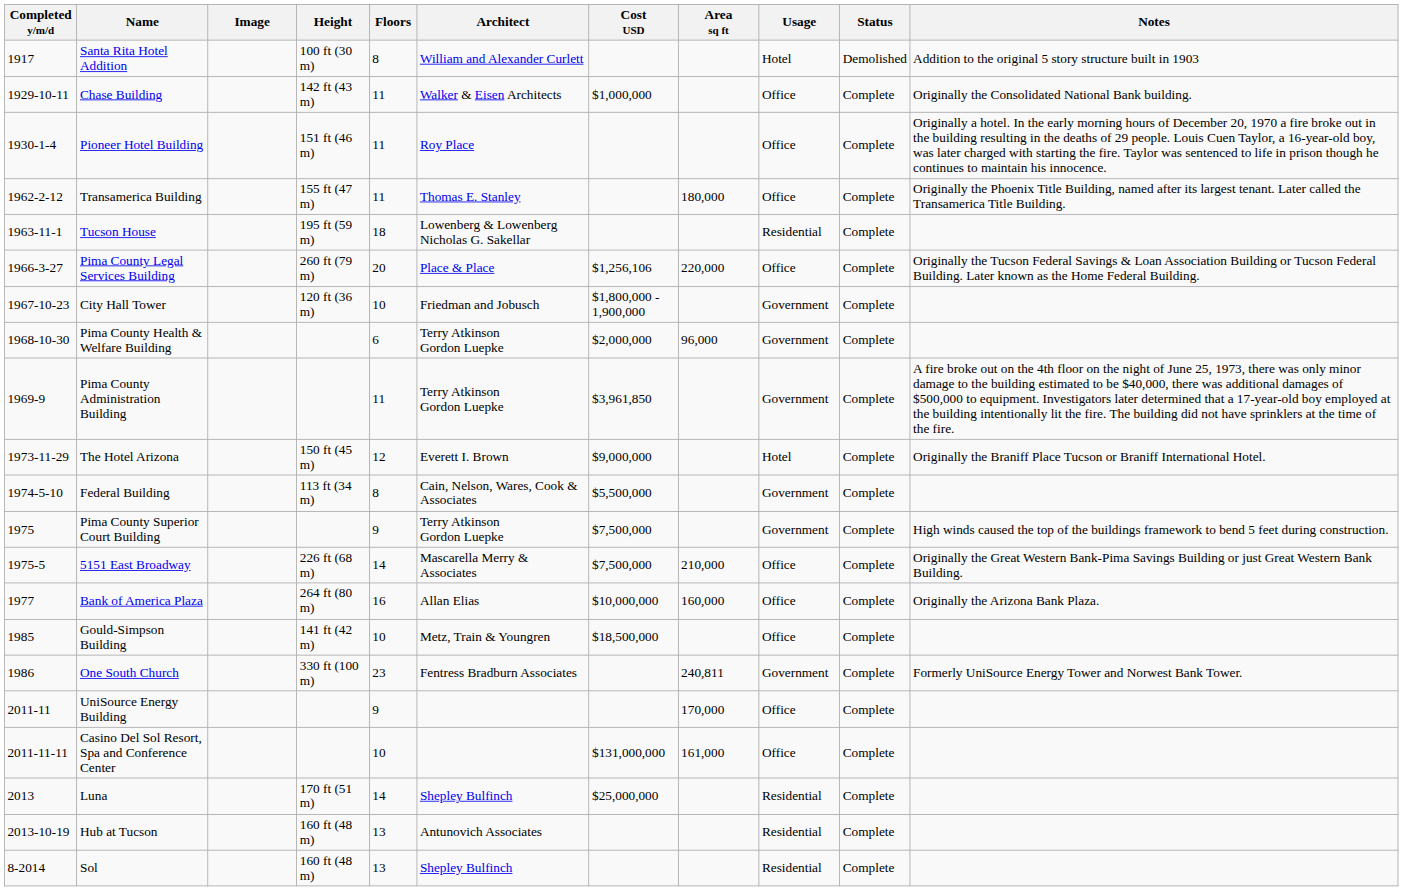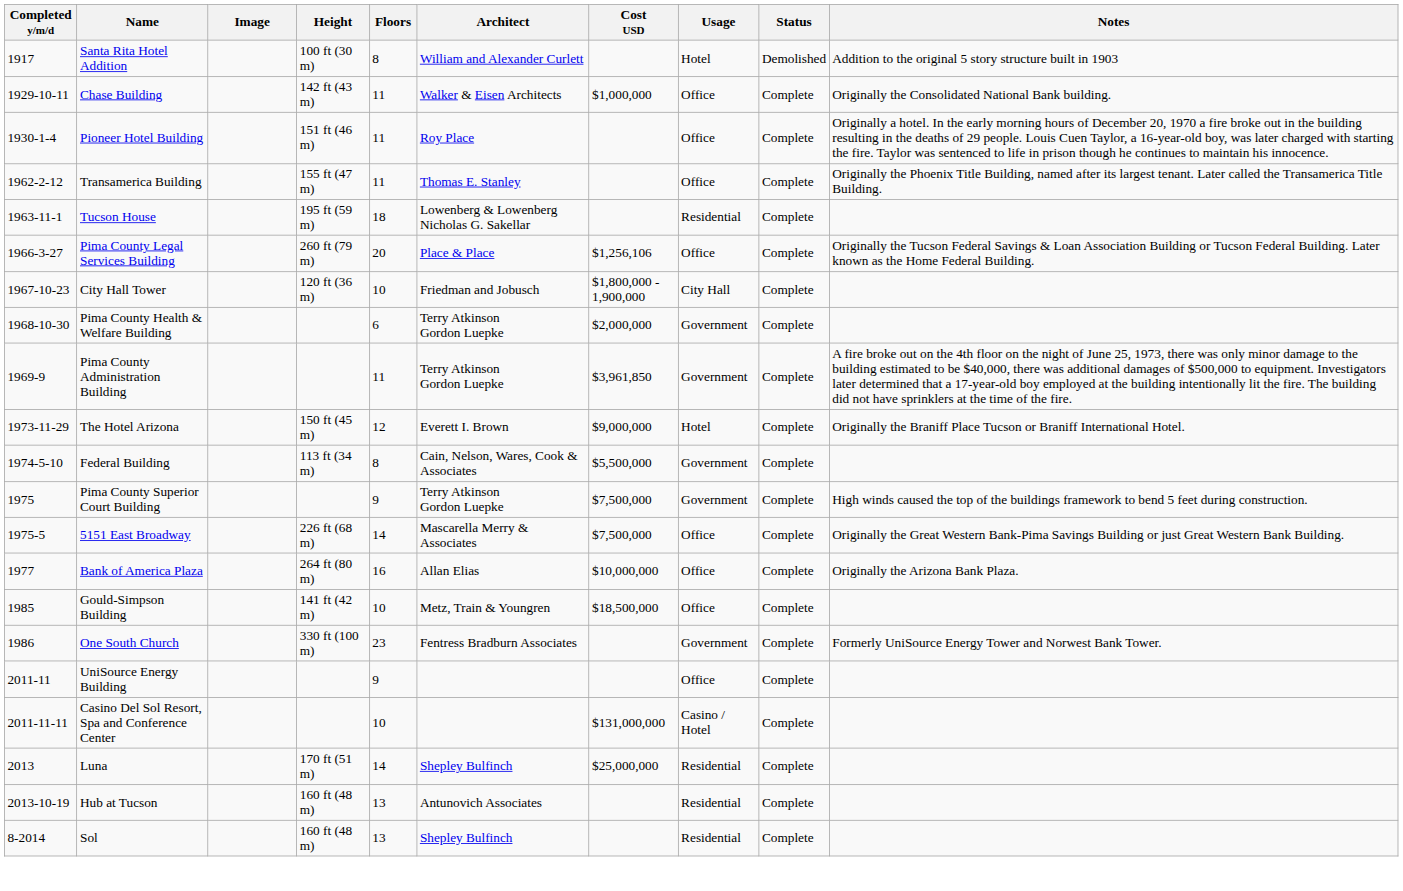- column: Area sq ft | 180,000 | 220,000 | 96,000 | 210,000 | 160,000 | 240,811 | 170,000 | 161,000
City Hall Tower | Usage: Government -> City Hall
Casino Del Sol Resort, Spa and Conference Center | Usage: Office -> Casino / Hotel
